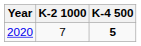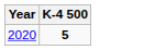- column: K-2 1000 | 7
